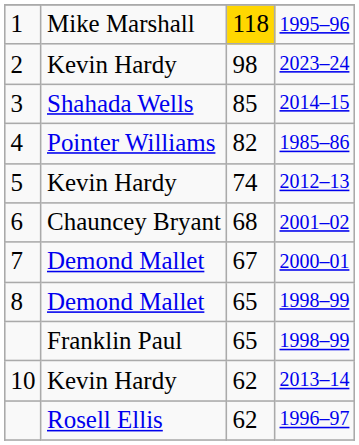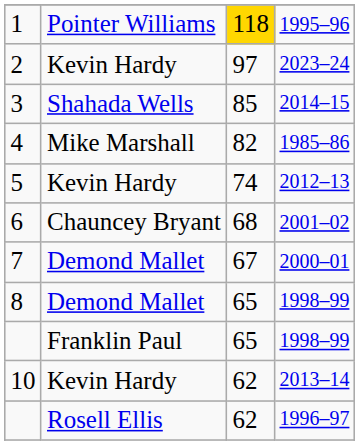1 | column 2: Mike Marshall -> Pointer Williams
2 | column 3: 98 -> 97
4 | column 2: Pointer Williams -> Mike Marshall
